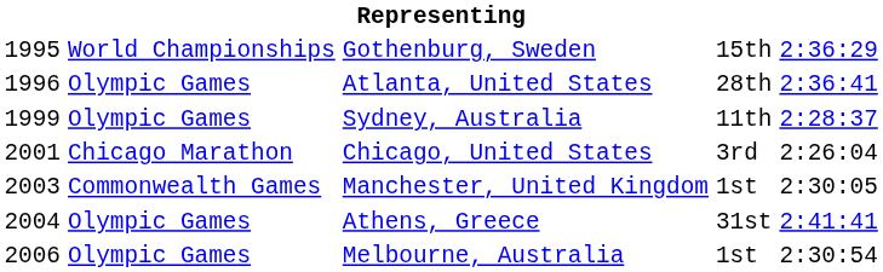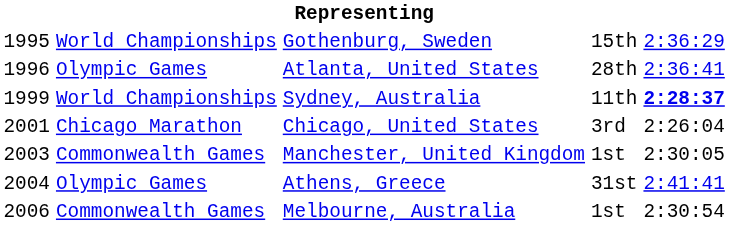Sydney, Australia | column 2: Olympic Games -> World Championships
Sydney, Australia | column 5: normal -> bold
Melbourne, Australia | column 2: Olympic Games -> Commonwealth Games
